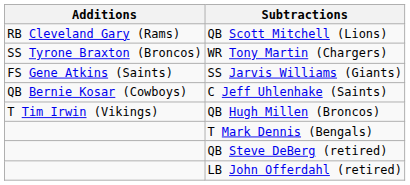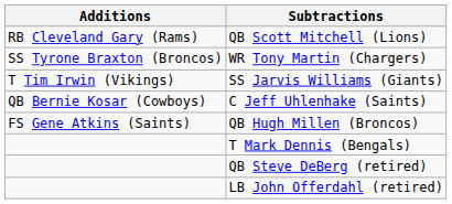SS Jarvis Williams (Giants) | Additions: FS Gene Atkins (Saints) -> T Tim Irwin (Vikings)
QB Hugh Millen (Broncos) | Additions: T Tim Irwin (Vikings) -> FS Gene Atkins (Saints)
